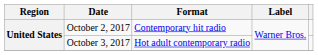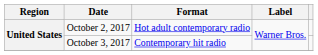October 2, 2017 | Format: Contemporary hit radio -> Hot adult contemporary radio
October 3, 2017 | Format: Hot adult contemporary radio -> Contemporary hit radio
